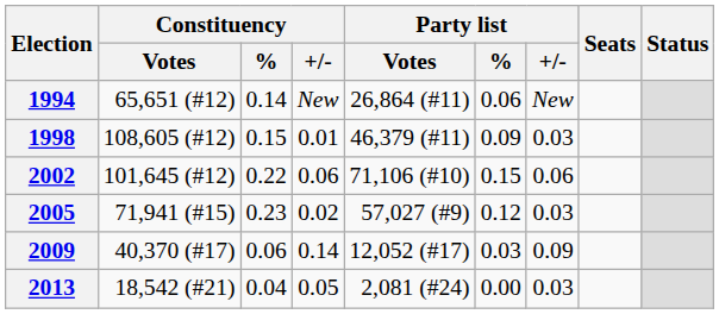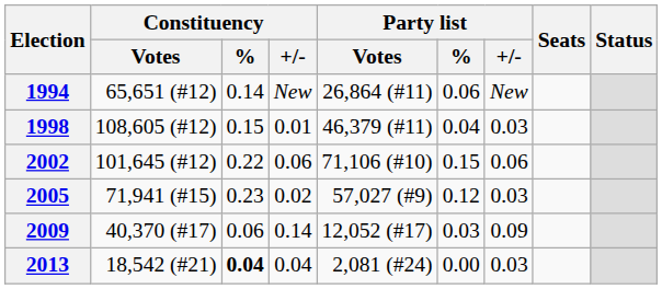1998 | Party list / %: 0.09 -> 0.04
2013 | Constituency / %: normal -> bold
2013 | Constituency / +/-: 0.05 -> 0.04
